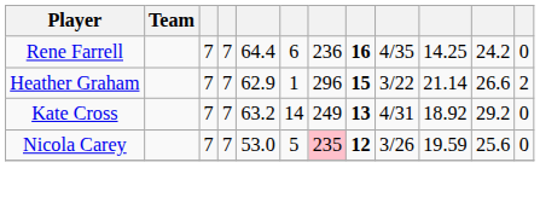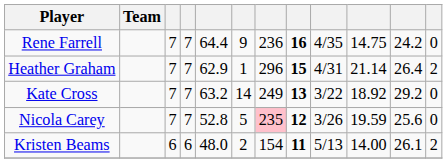Rene Farrell | column 6: 6 -> 9
Rene Farrell | column 10: 14.25 -> 14.75
Heather Graham | column 9: 3/22 -> 4/31
Heather Graham | column 11: 26.6 -> 26.4
Kate Cross | column 9: 4/31 -> 3/22
Nicola Carey | column 5: 53.0 -> 52.8
+ row: Kristen Beams | 6 | 6 | 48.0 | 2 | 154 | 11 | 5/13 | 14.00 | 26.1 | 2
